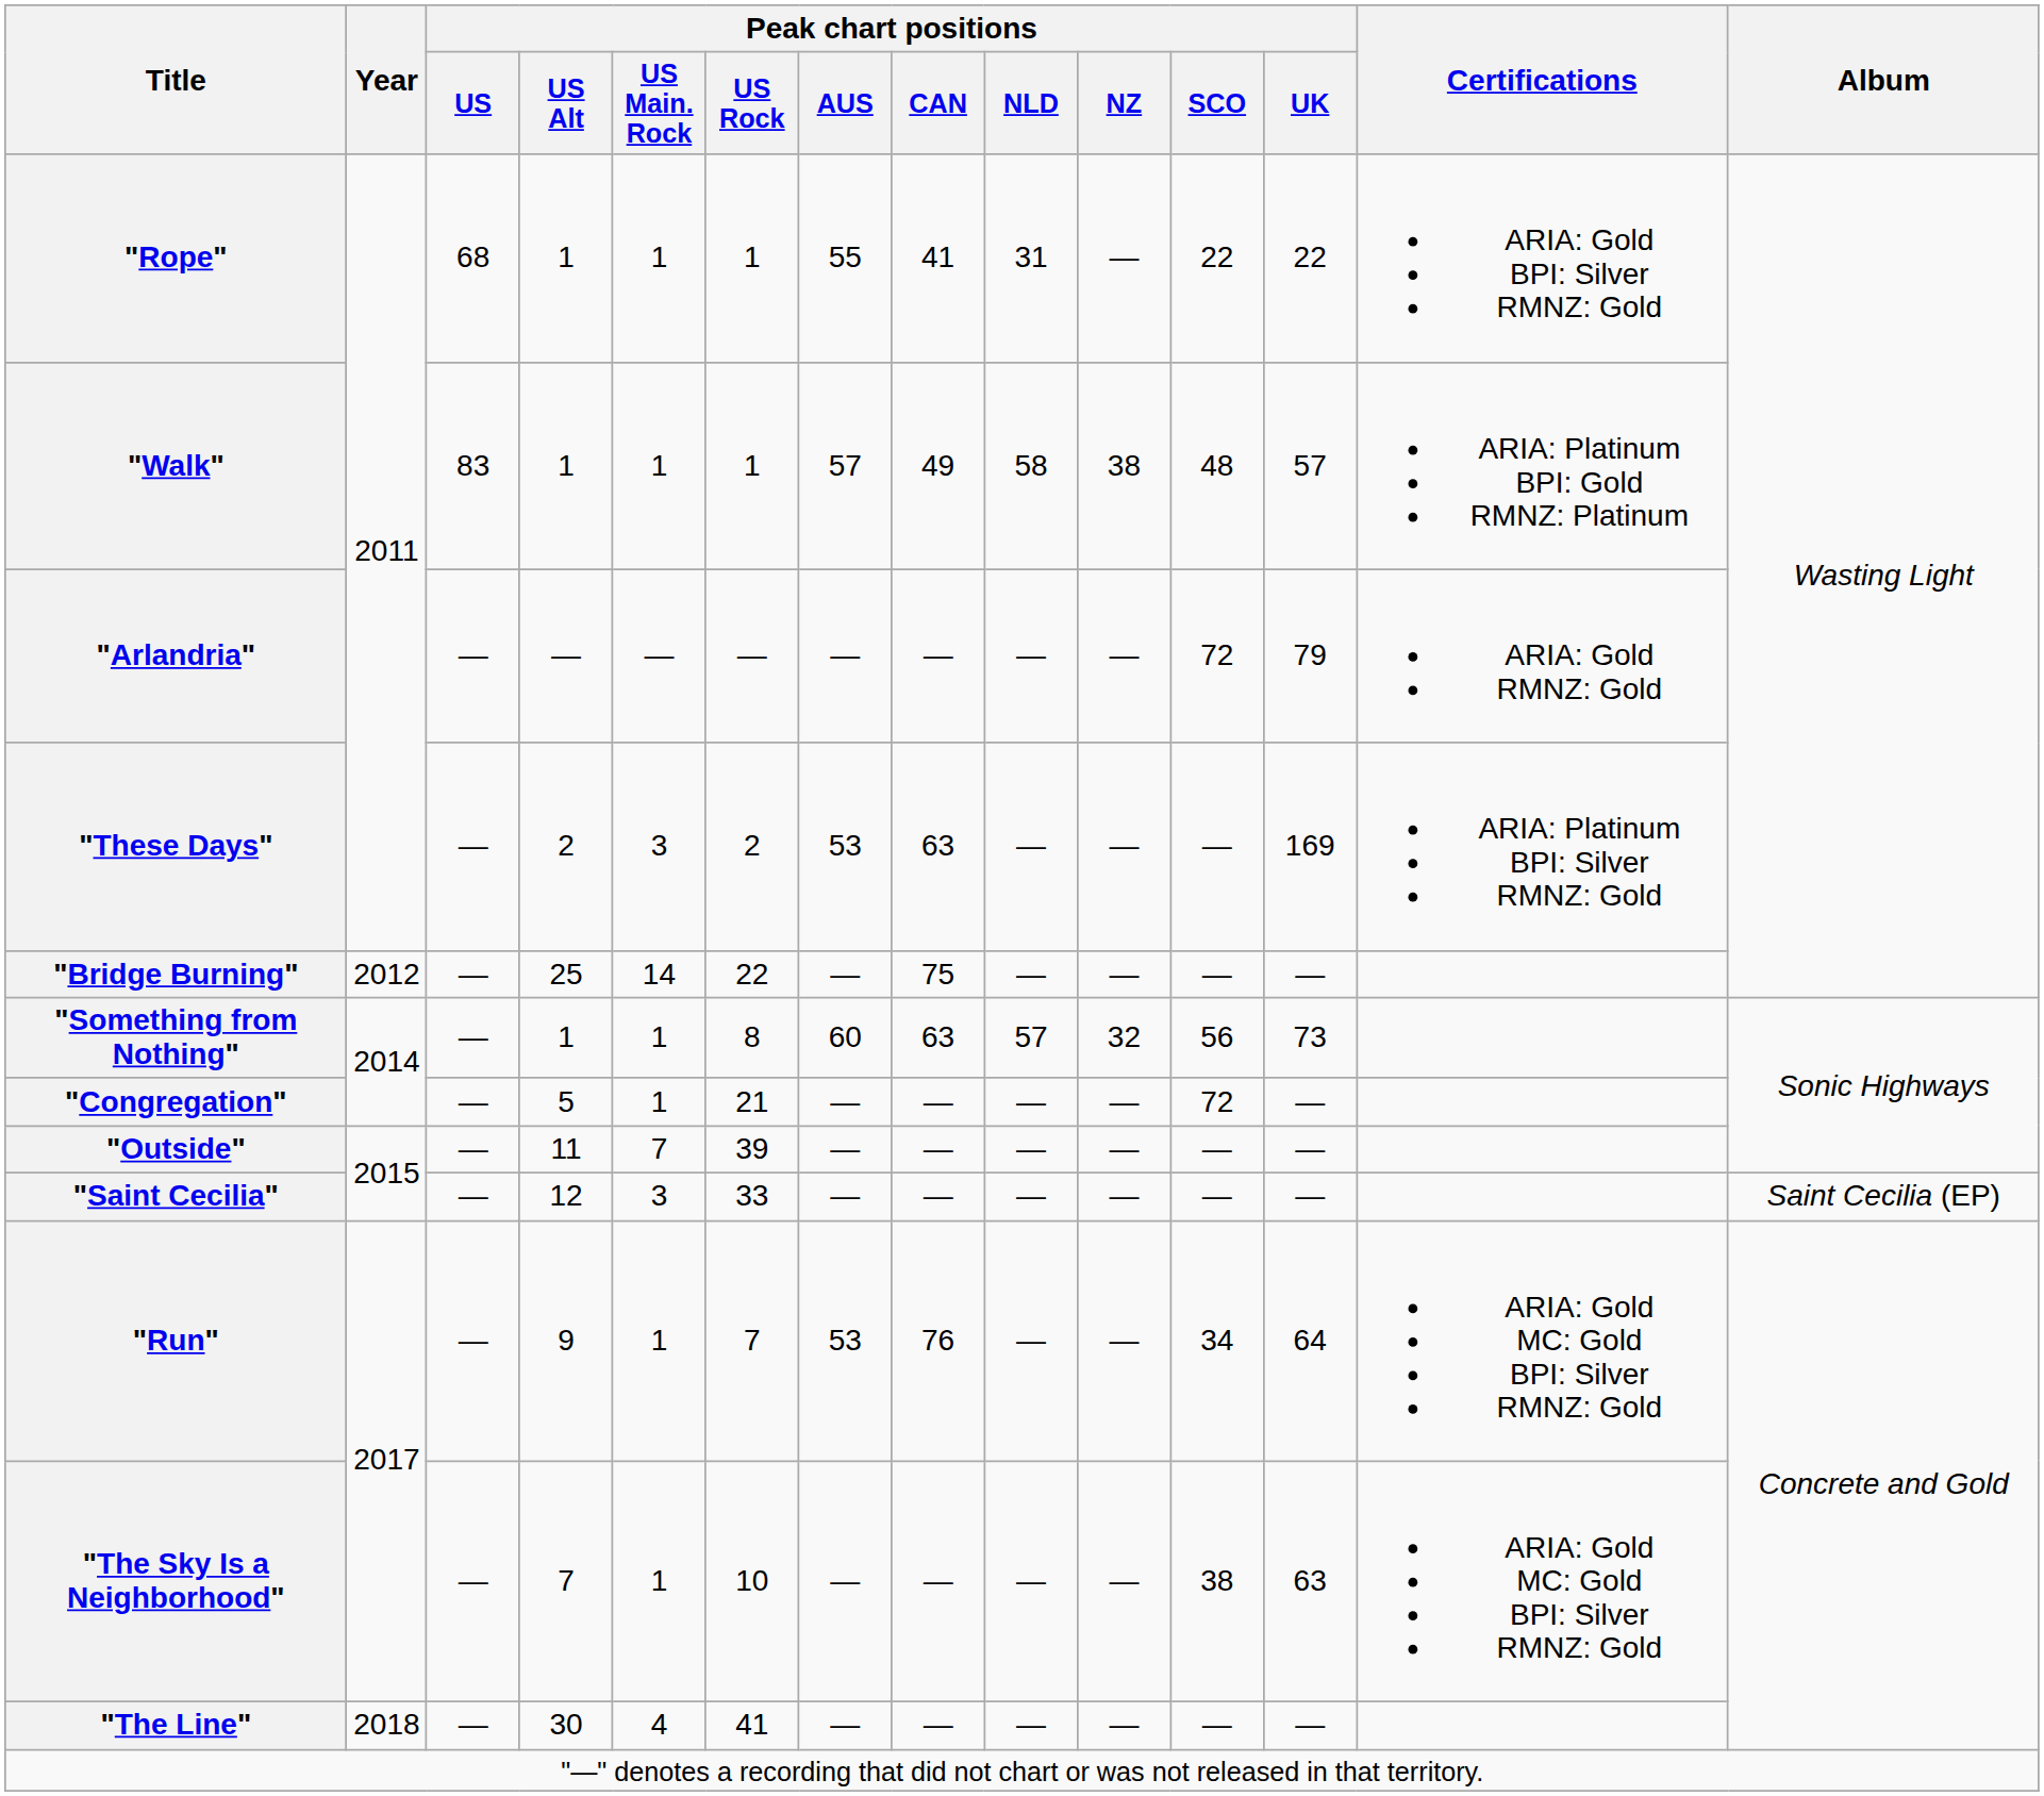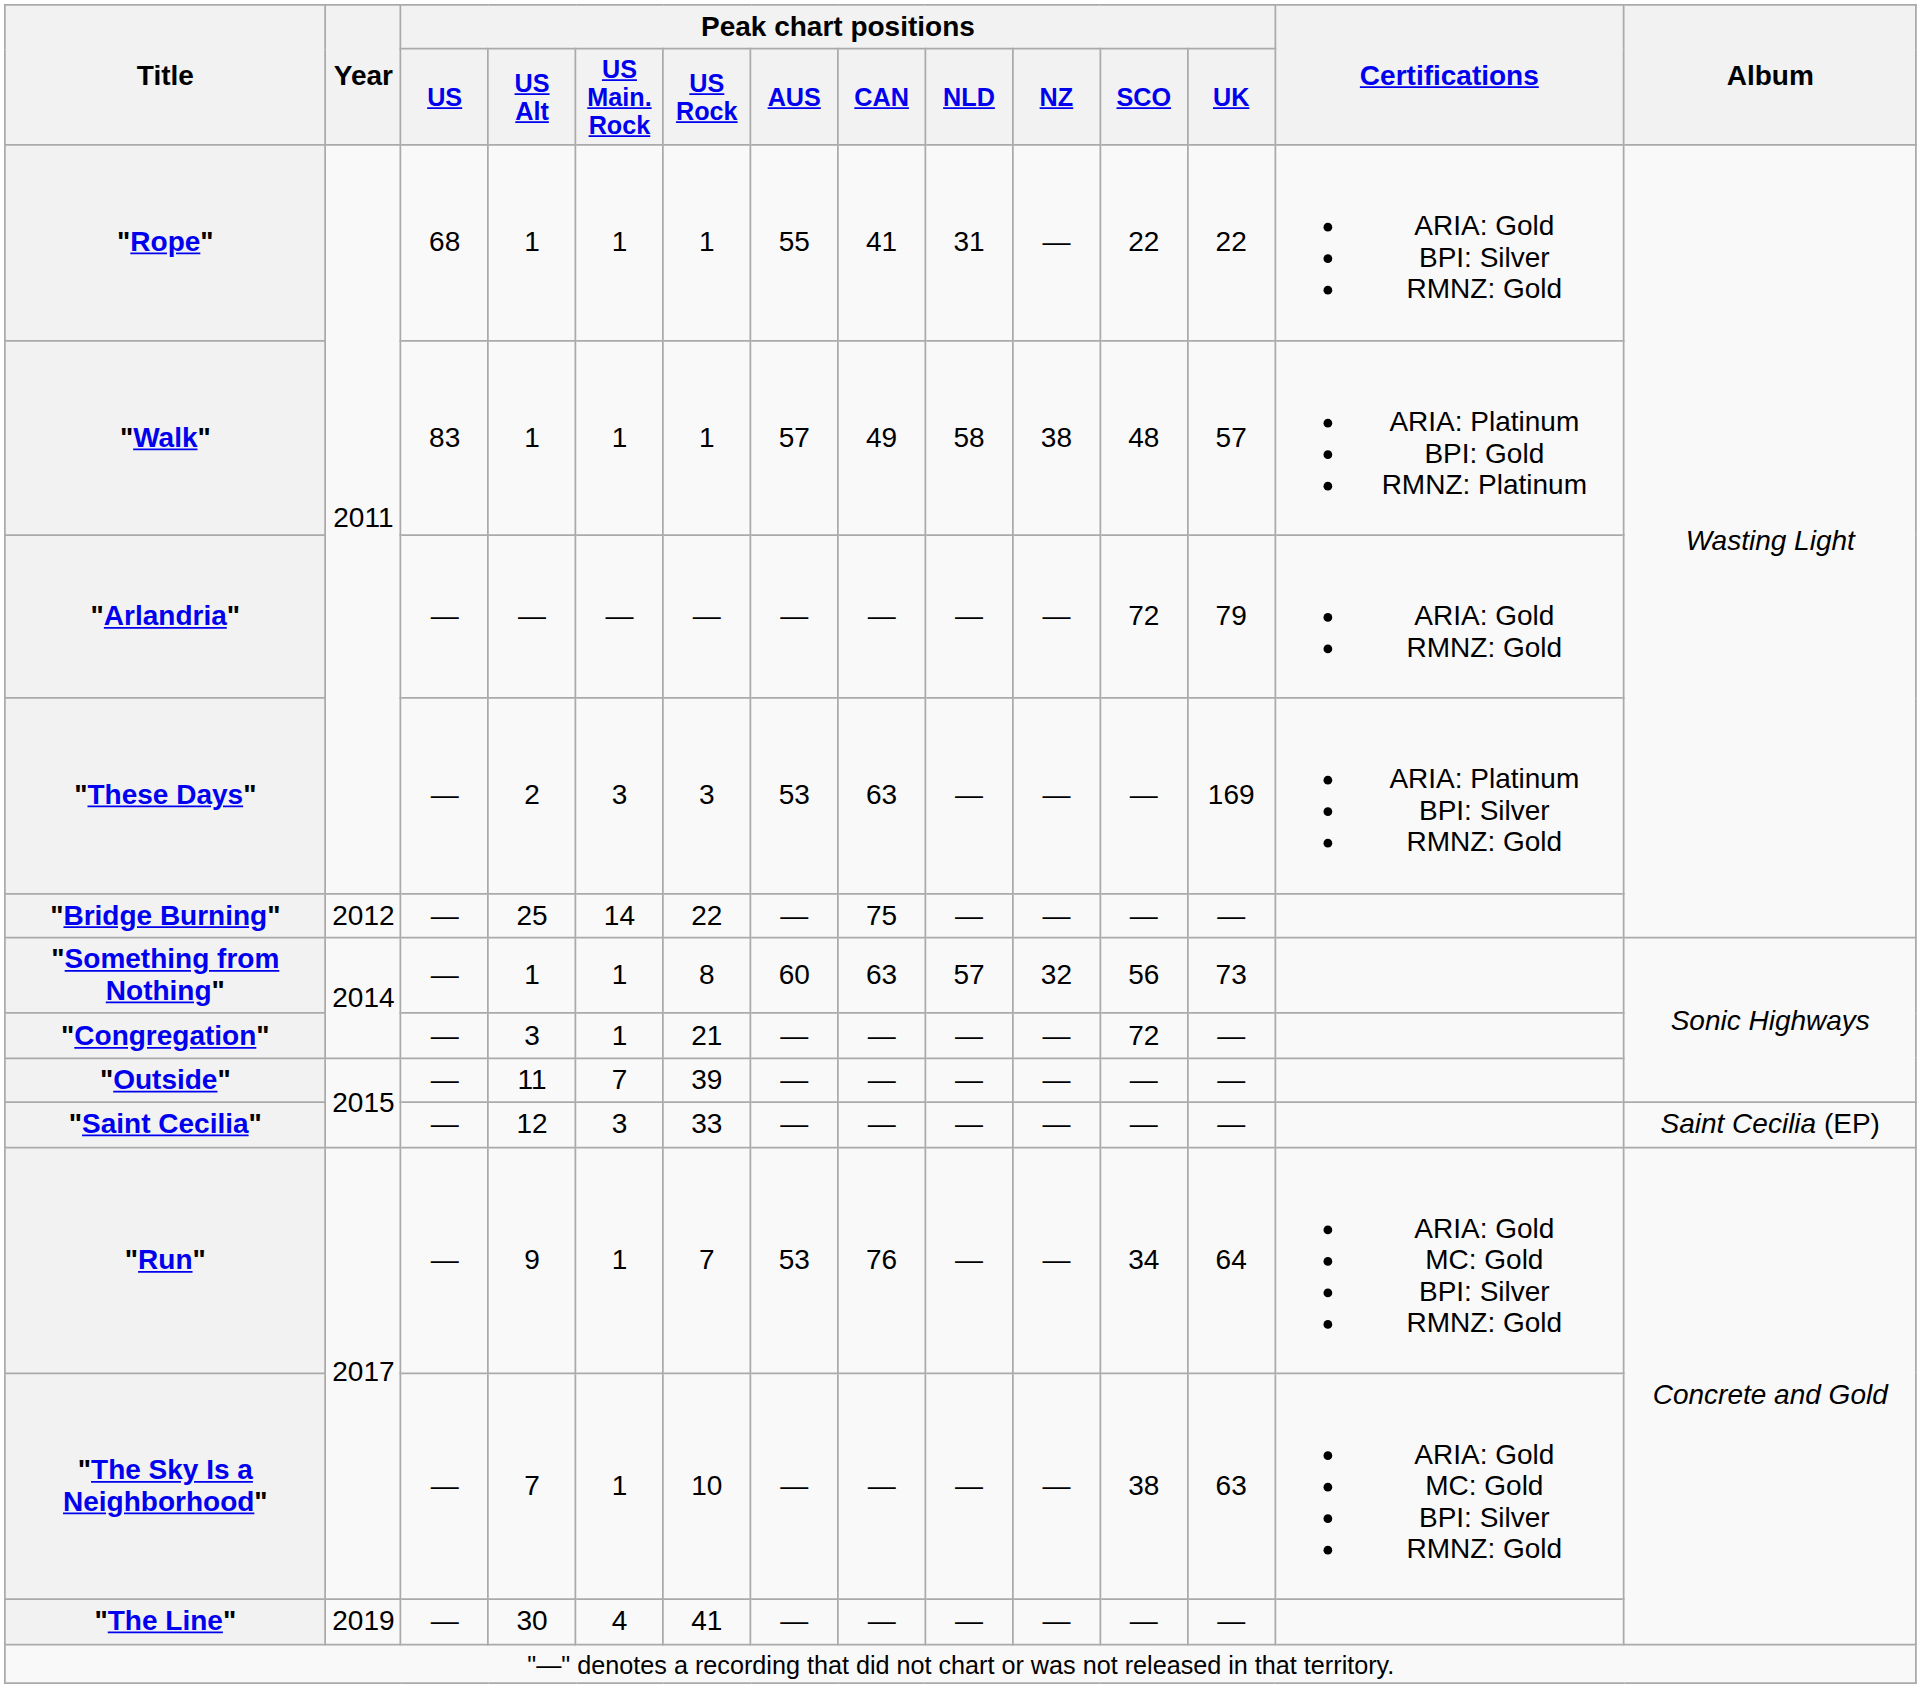"These Days" | Peak chart positions / US Rock: 2 -> 3
"Congregation" | Peak chart positions / US Alt: 5 -> 3
"The Line" | Year: 2018 -> 2019
